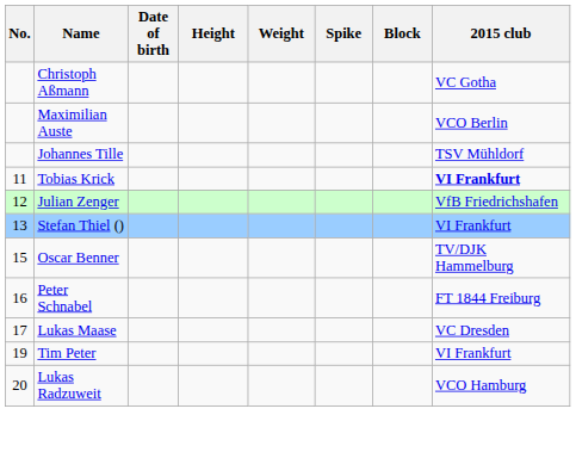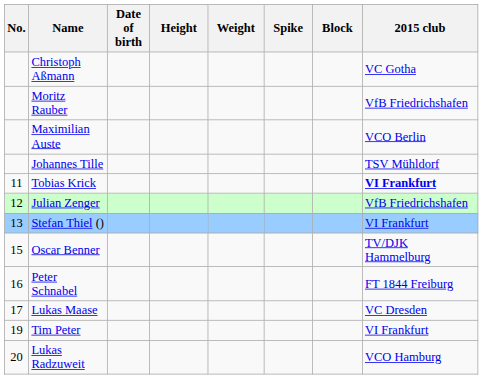+ row: Moritz Rauber | VfB Friedrichshafen
